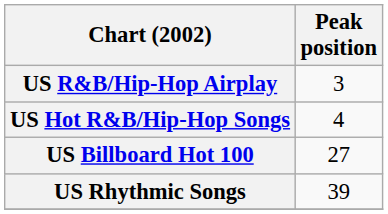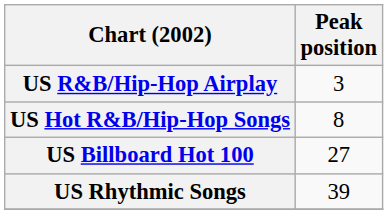US Hot R&B/Hip-Hop Songs | Peak position: 4 -> 8
